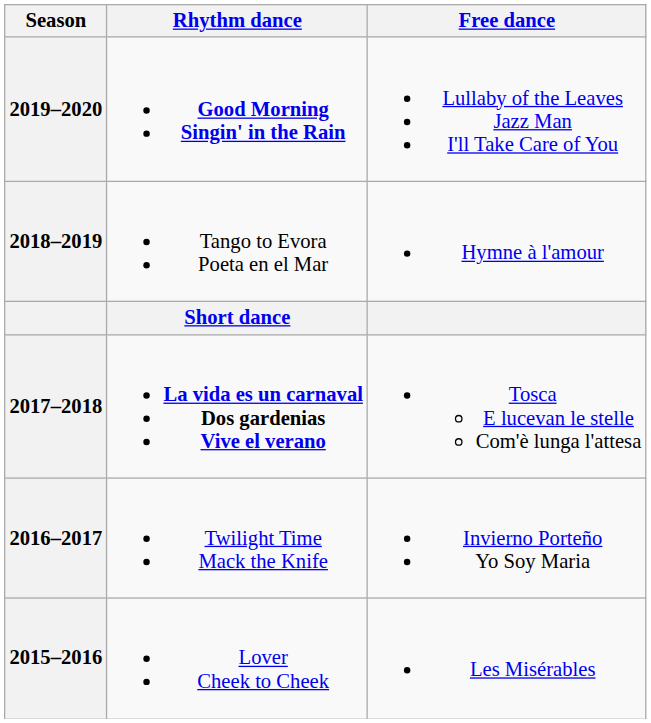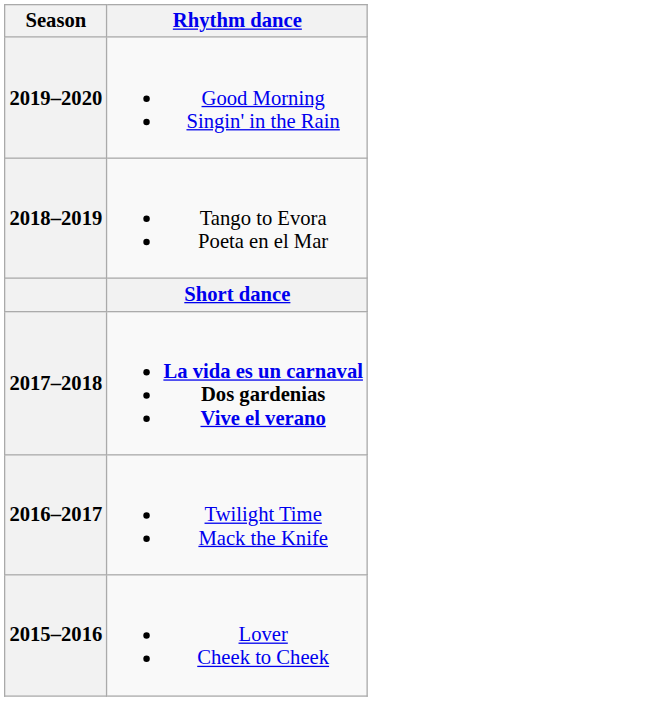- column: Free dance | Lullaby of the Leaves Jazz Man I'll Take Care of You | Hymne à l'amour | Tosca E lucevan le stelle Com'è lunga l'attesa | Invierno Porteño Yo Soy Maria | Les Misérables
2019–2020 | Rhythm dance: bold -> normal
